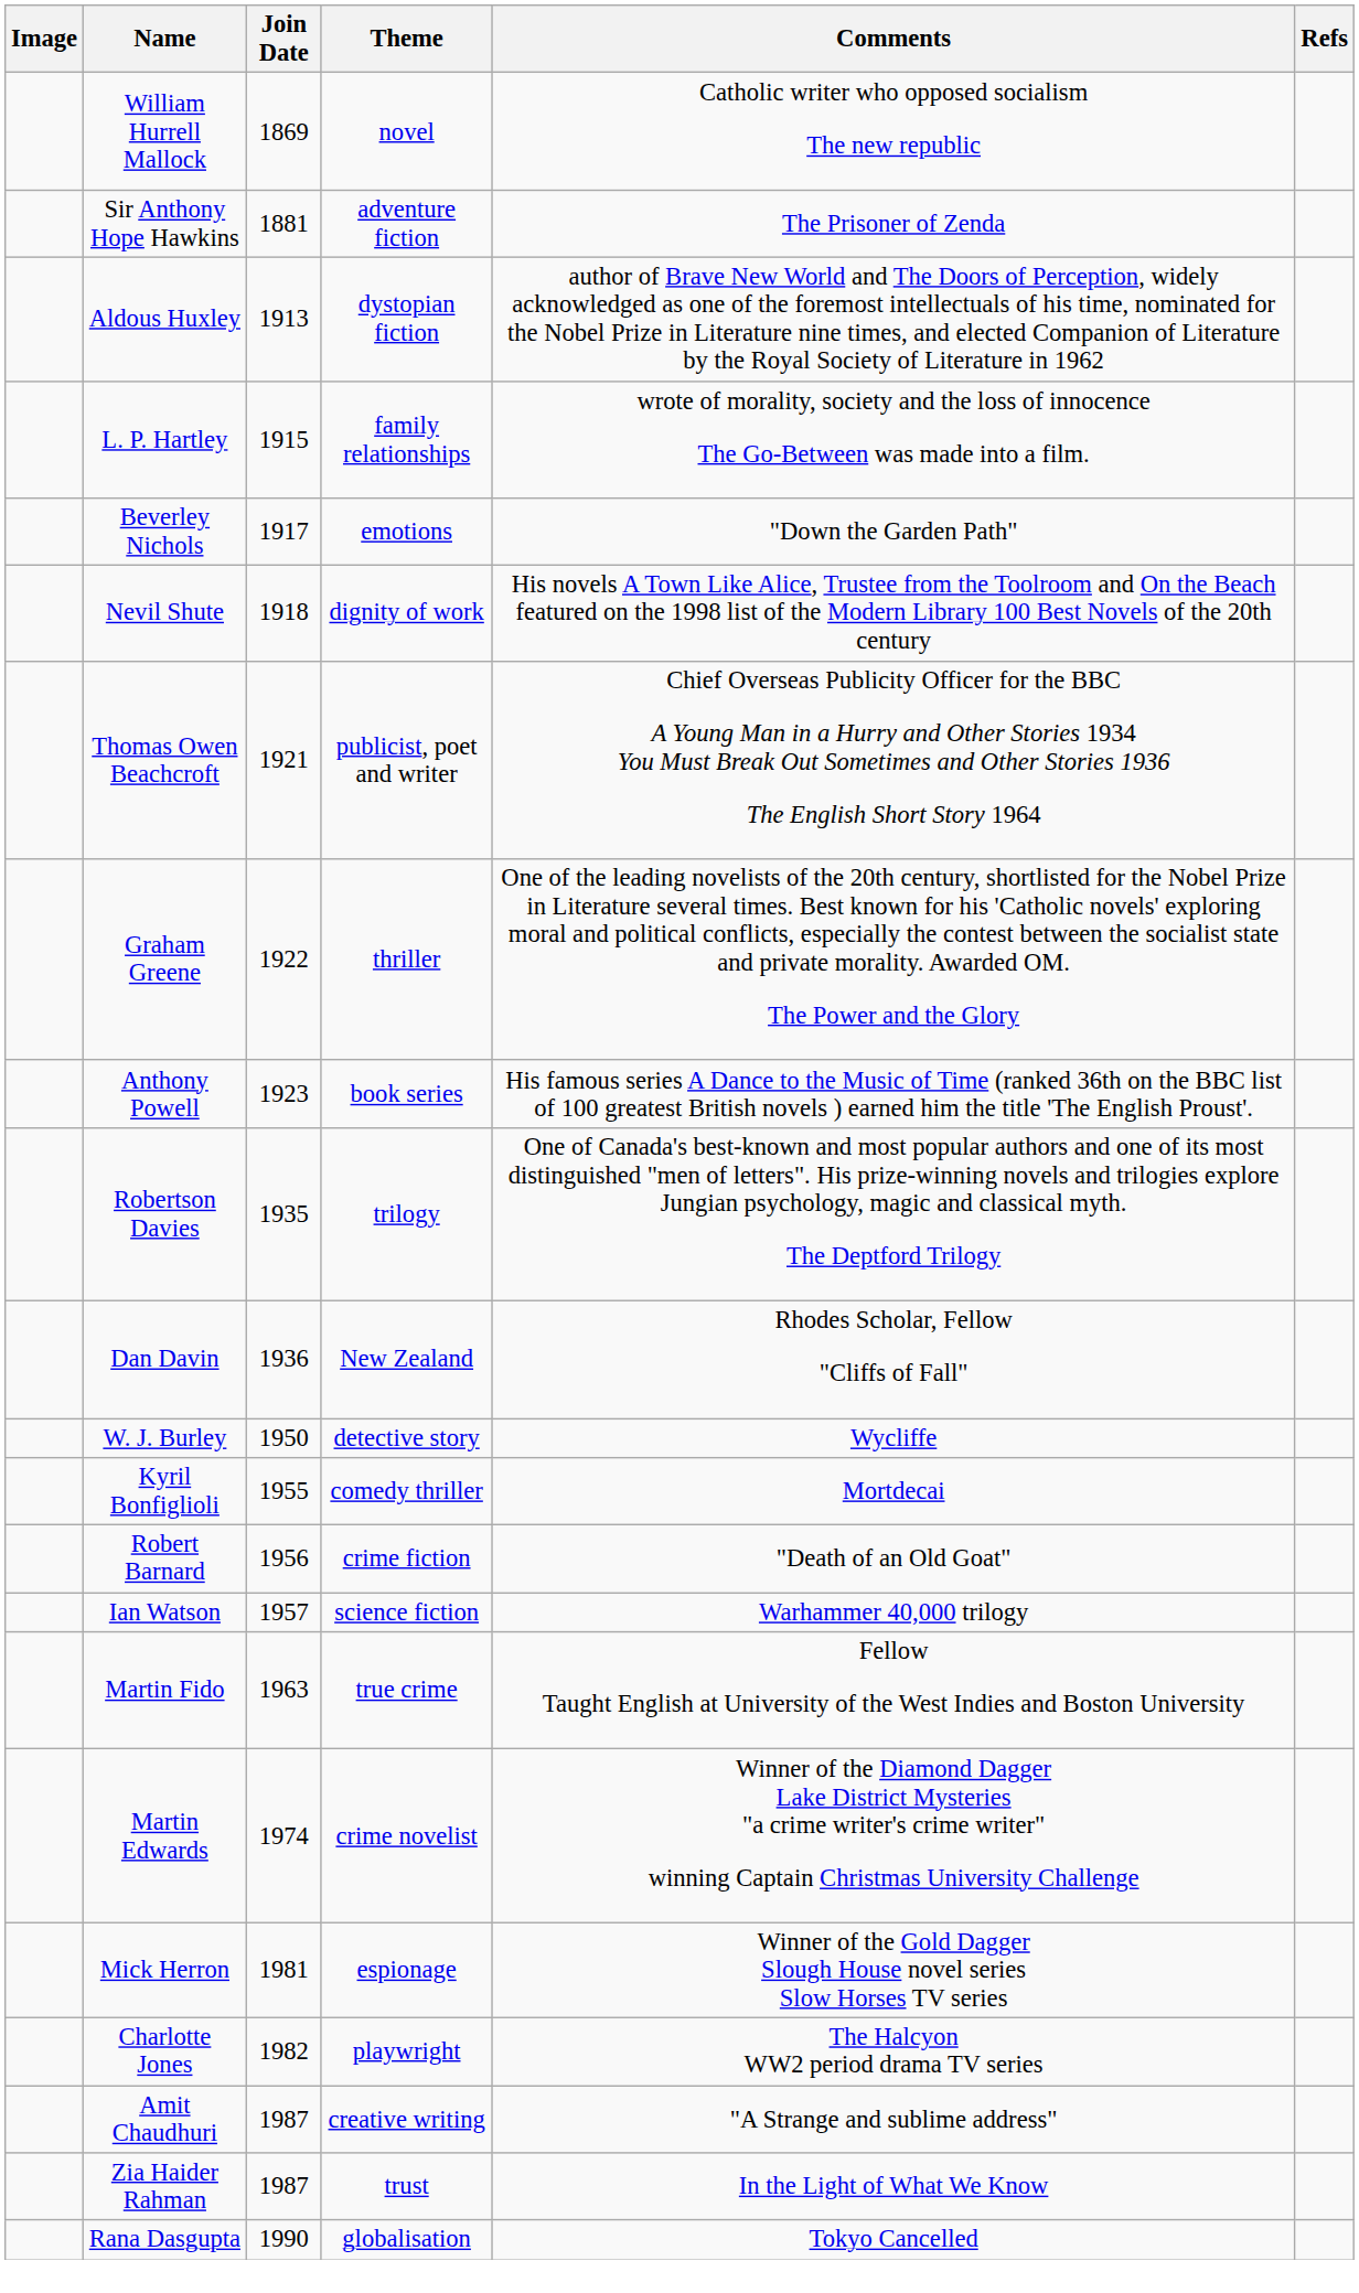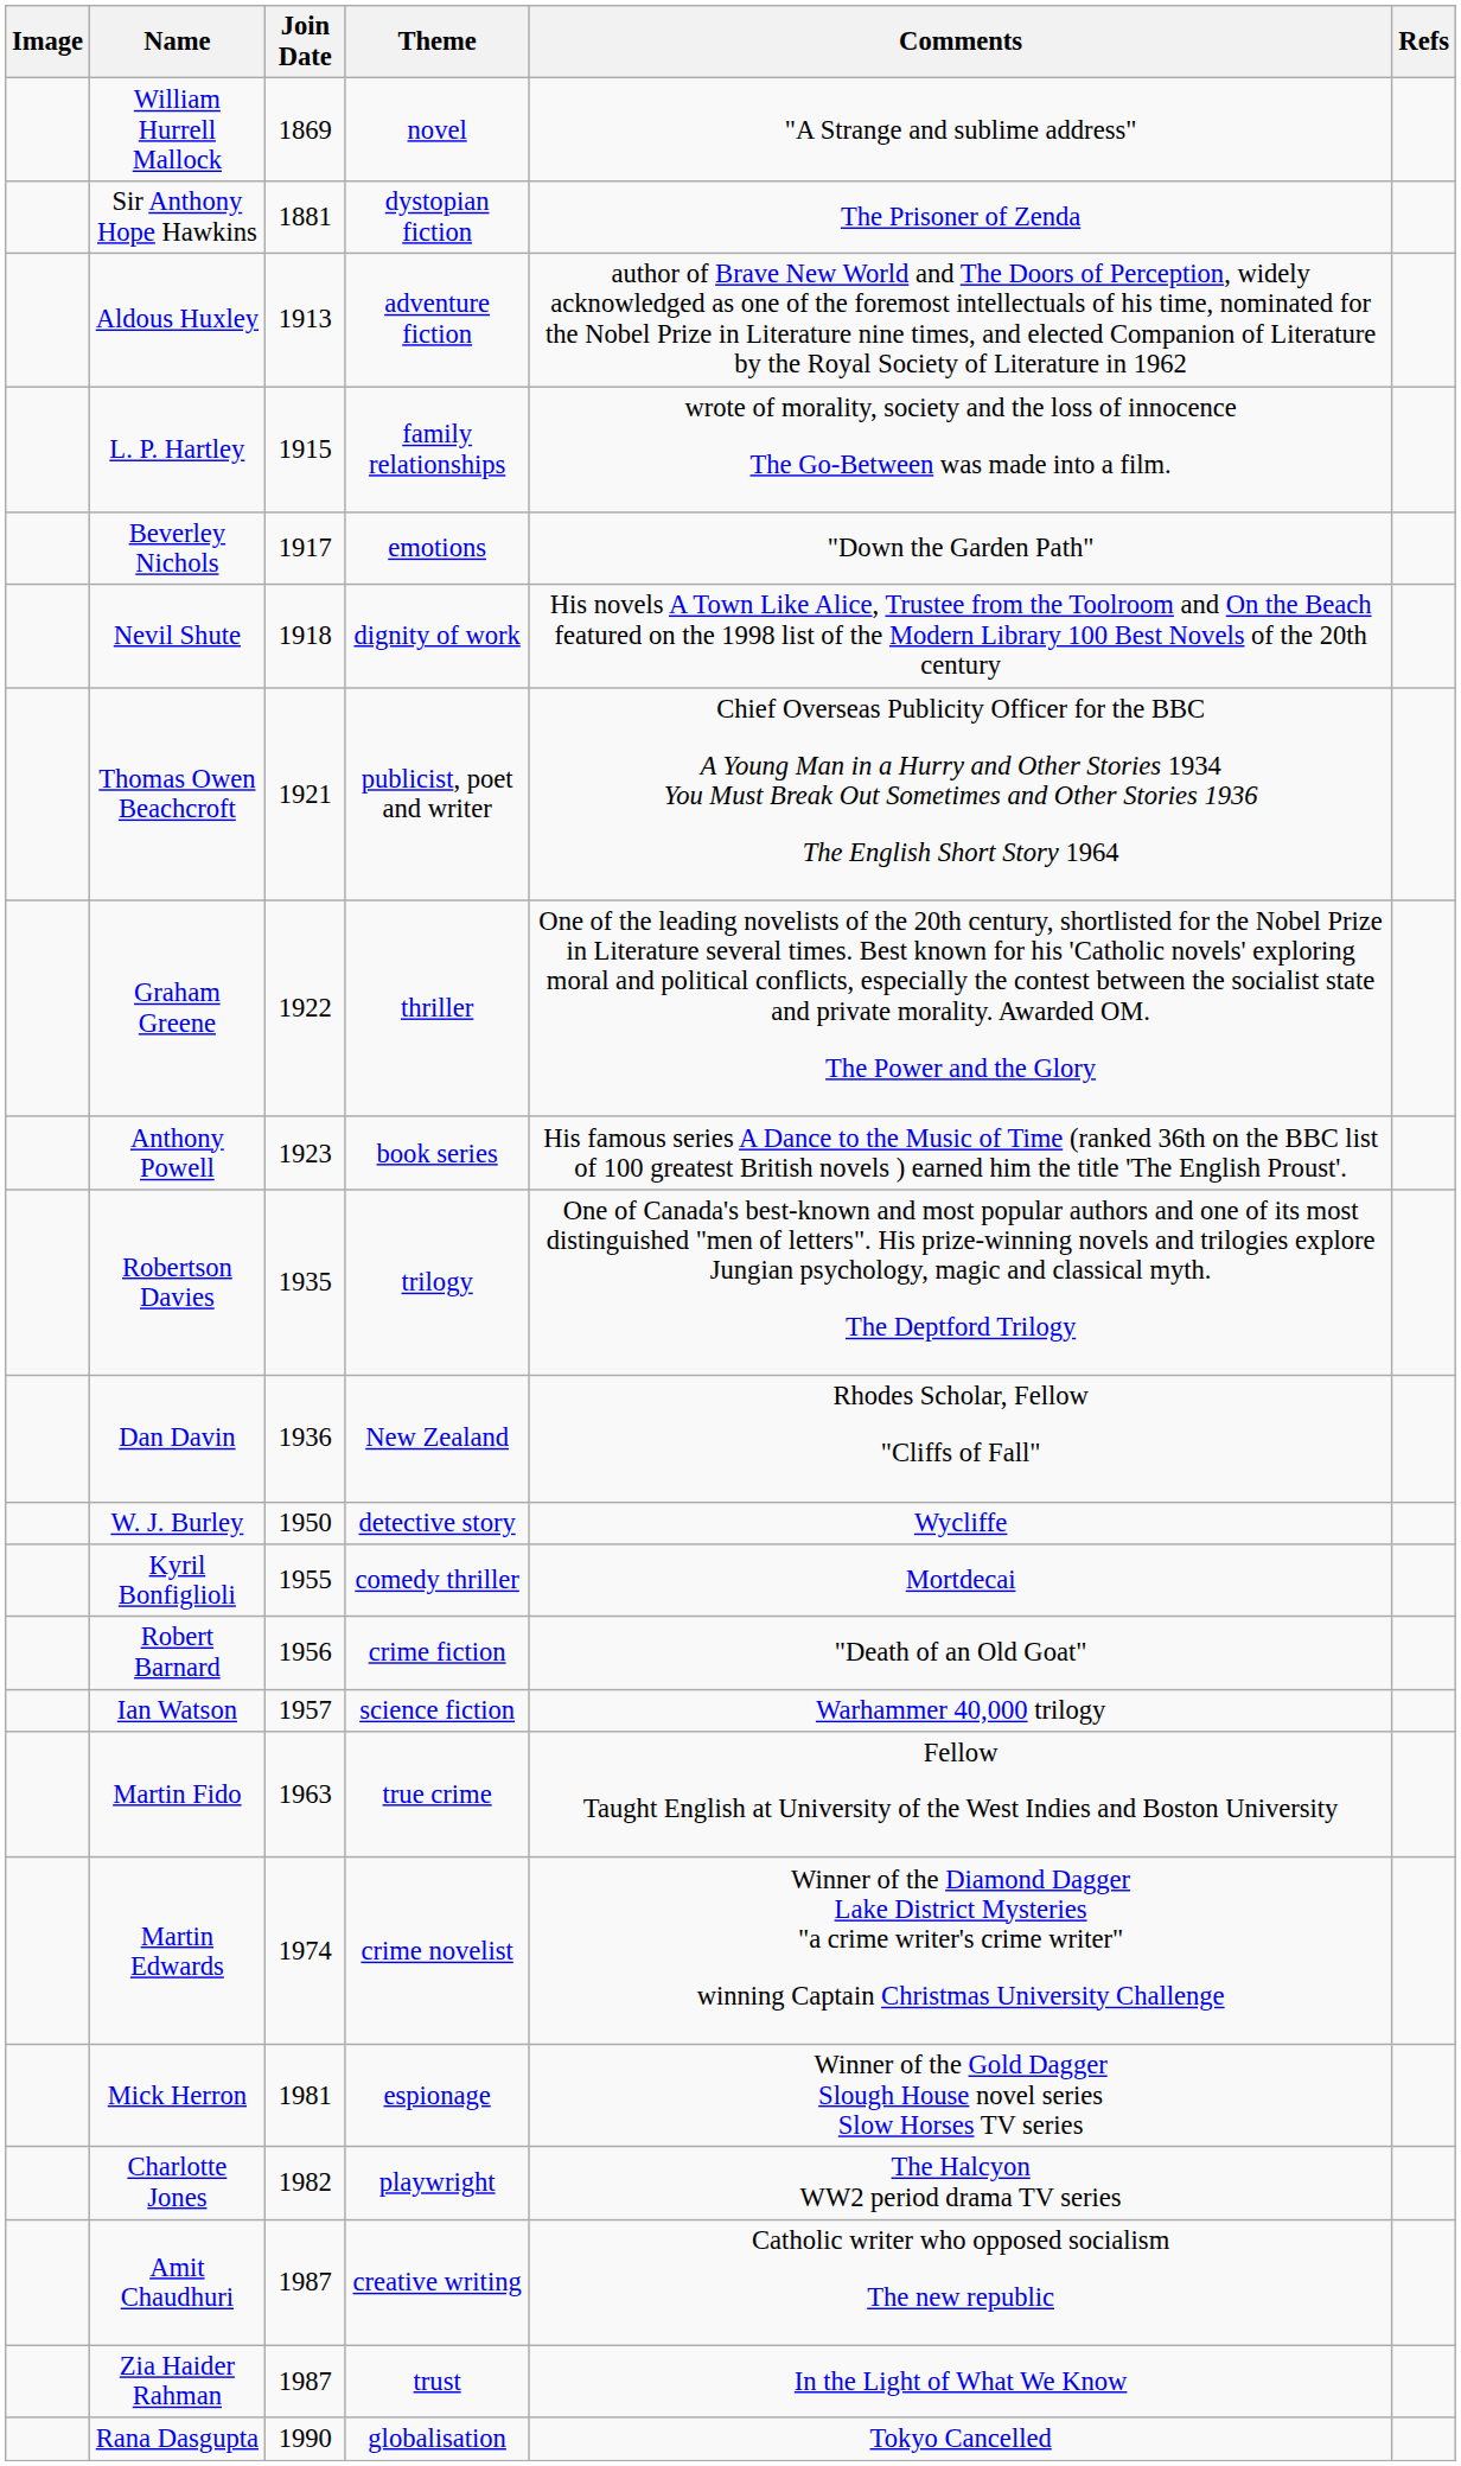William Hurrell Mallock | Comments: Catholic writer who opposed socialism The new republic -> "A Strange and sublime address"
Sir Anthony Hope Hawkins | Theme: adventure fiction -> dystopian fiction
Aldous Huxley | Theme: dystopian fiction -> adventure fiction
Amit Chaudhuri | Comments: "A Strange and sublime address" -> Catholic writer who opposed socialism The new republic
